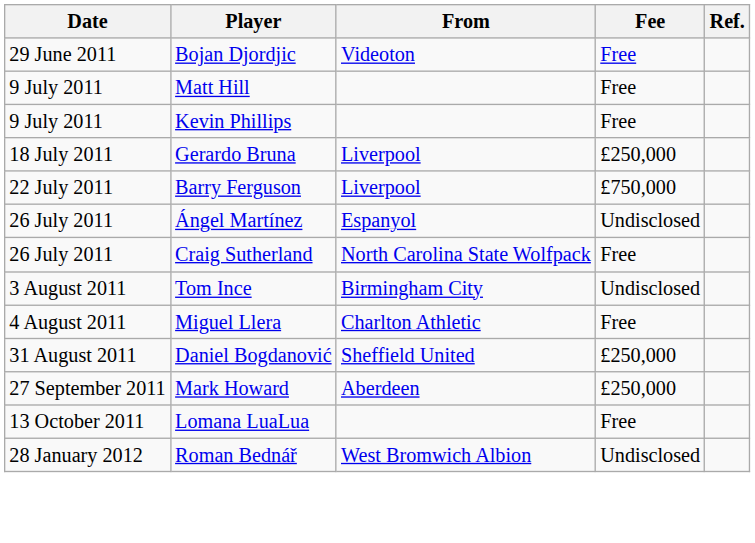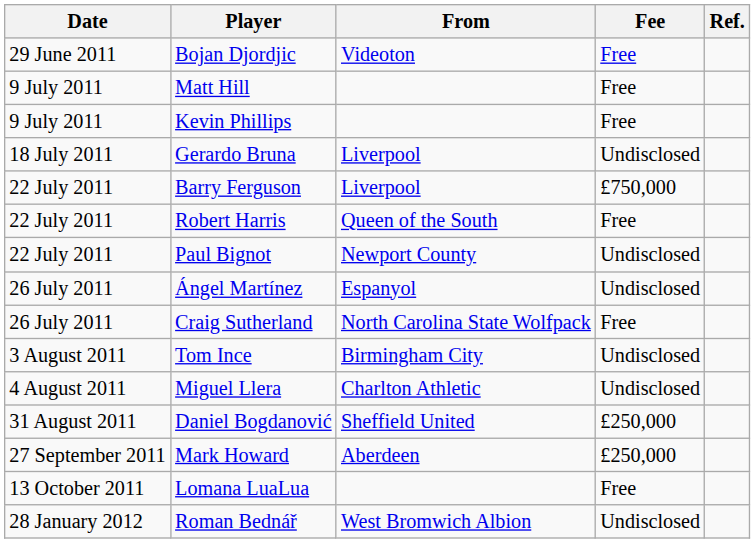Gerardo Bruna | Fee: £250,000 -> Undisclosed
+ row: 22 July 2011 | Robert Harris | Queen of the South | Free
+ row: 22 July 2011 | Paul Bignot | Newport County | Undisclosed
Miguel Llera | Fee: Free -> Undisclosed
